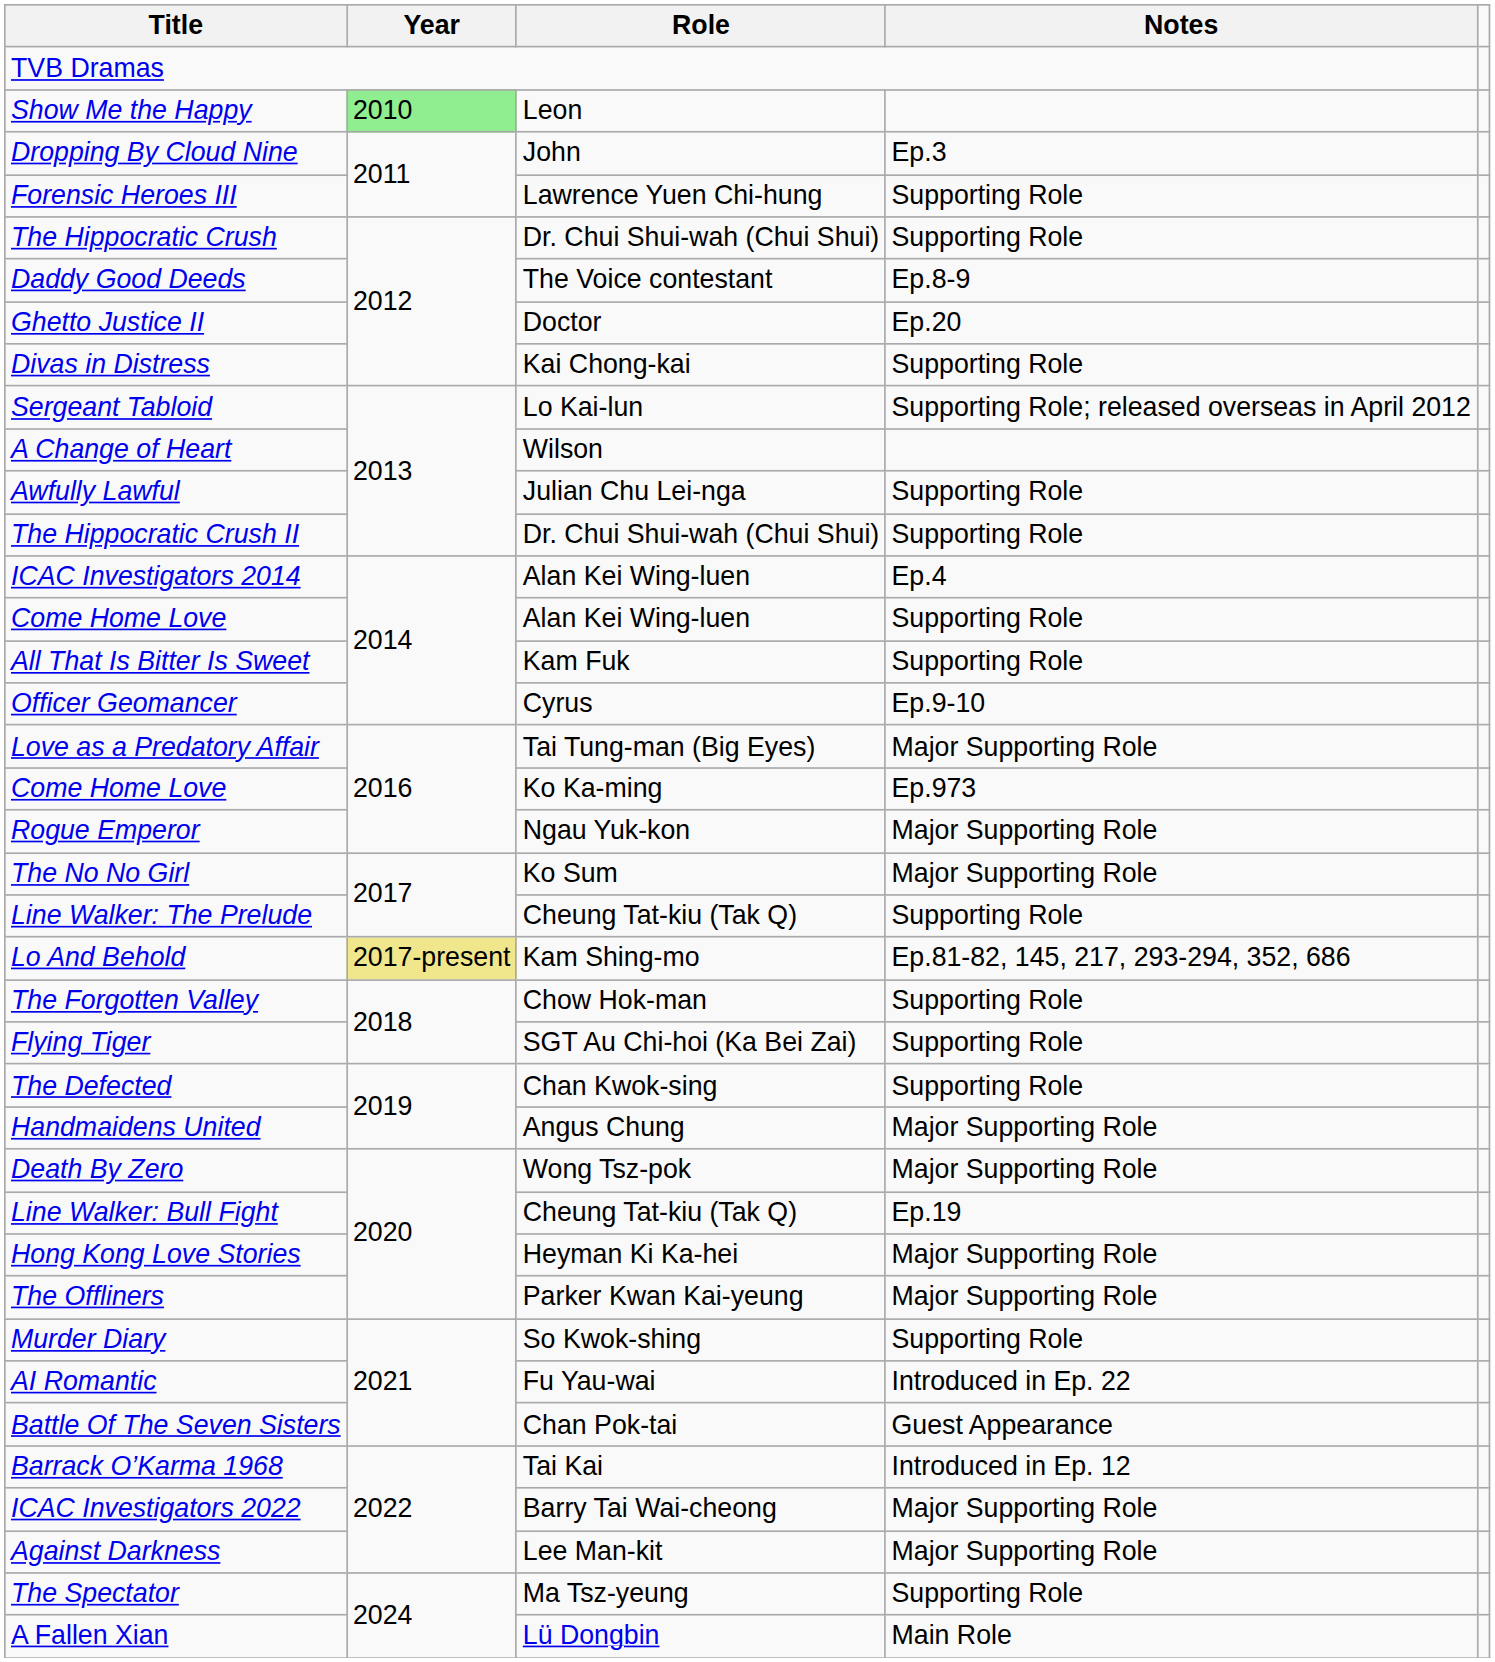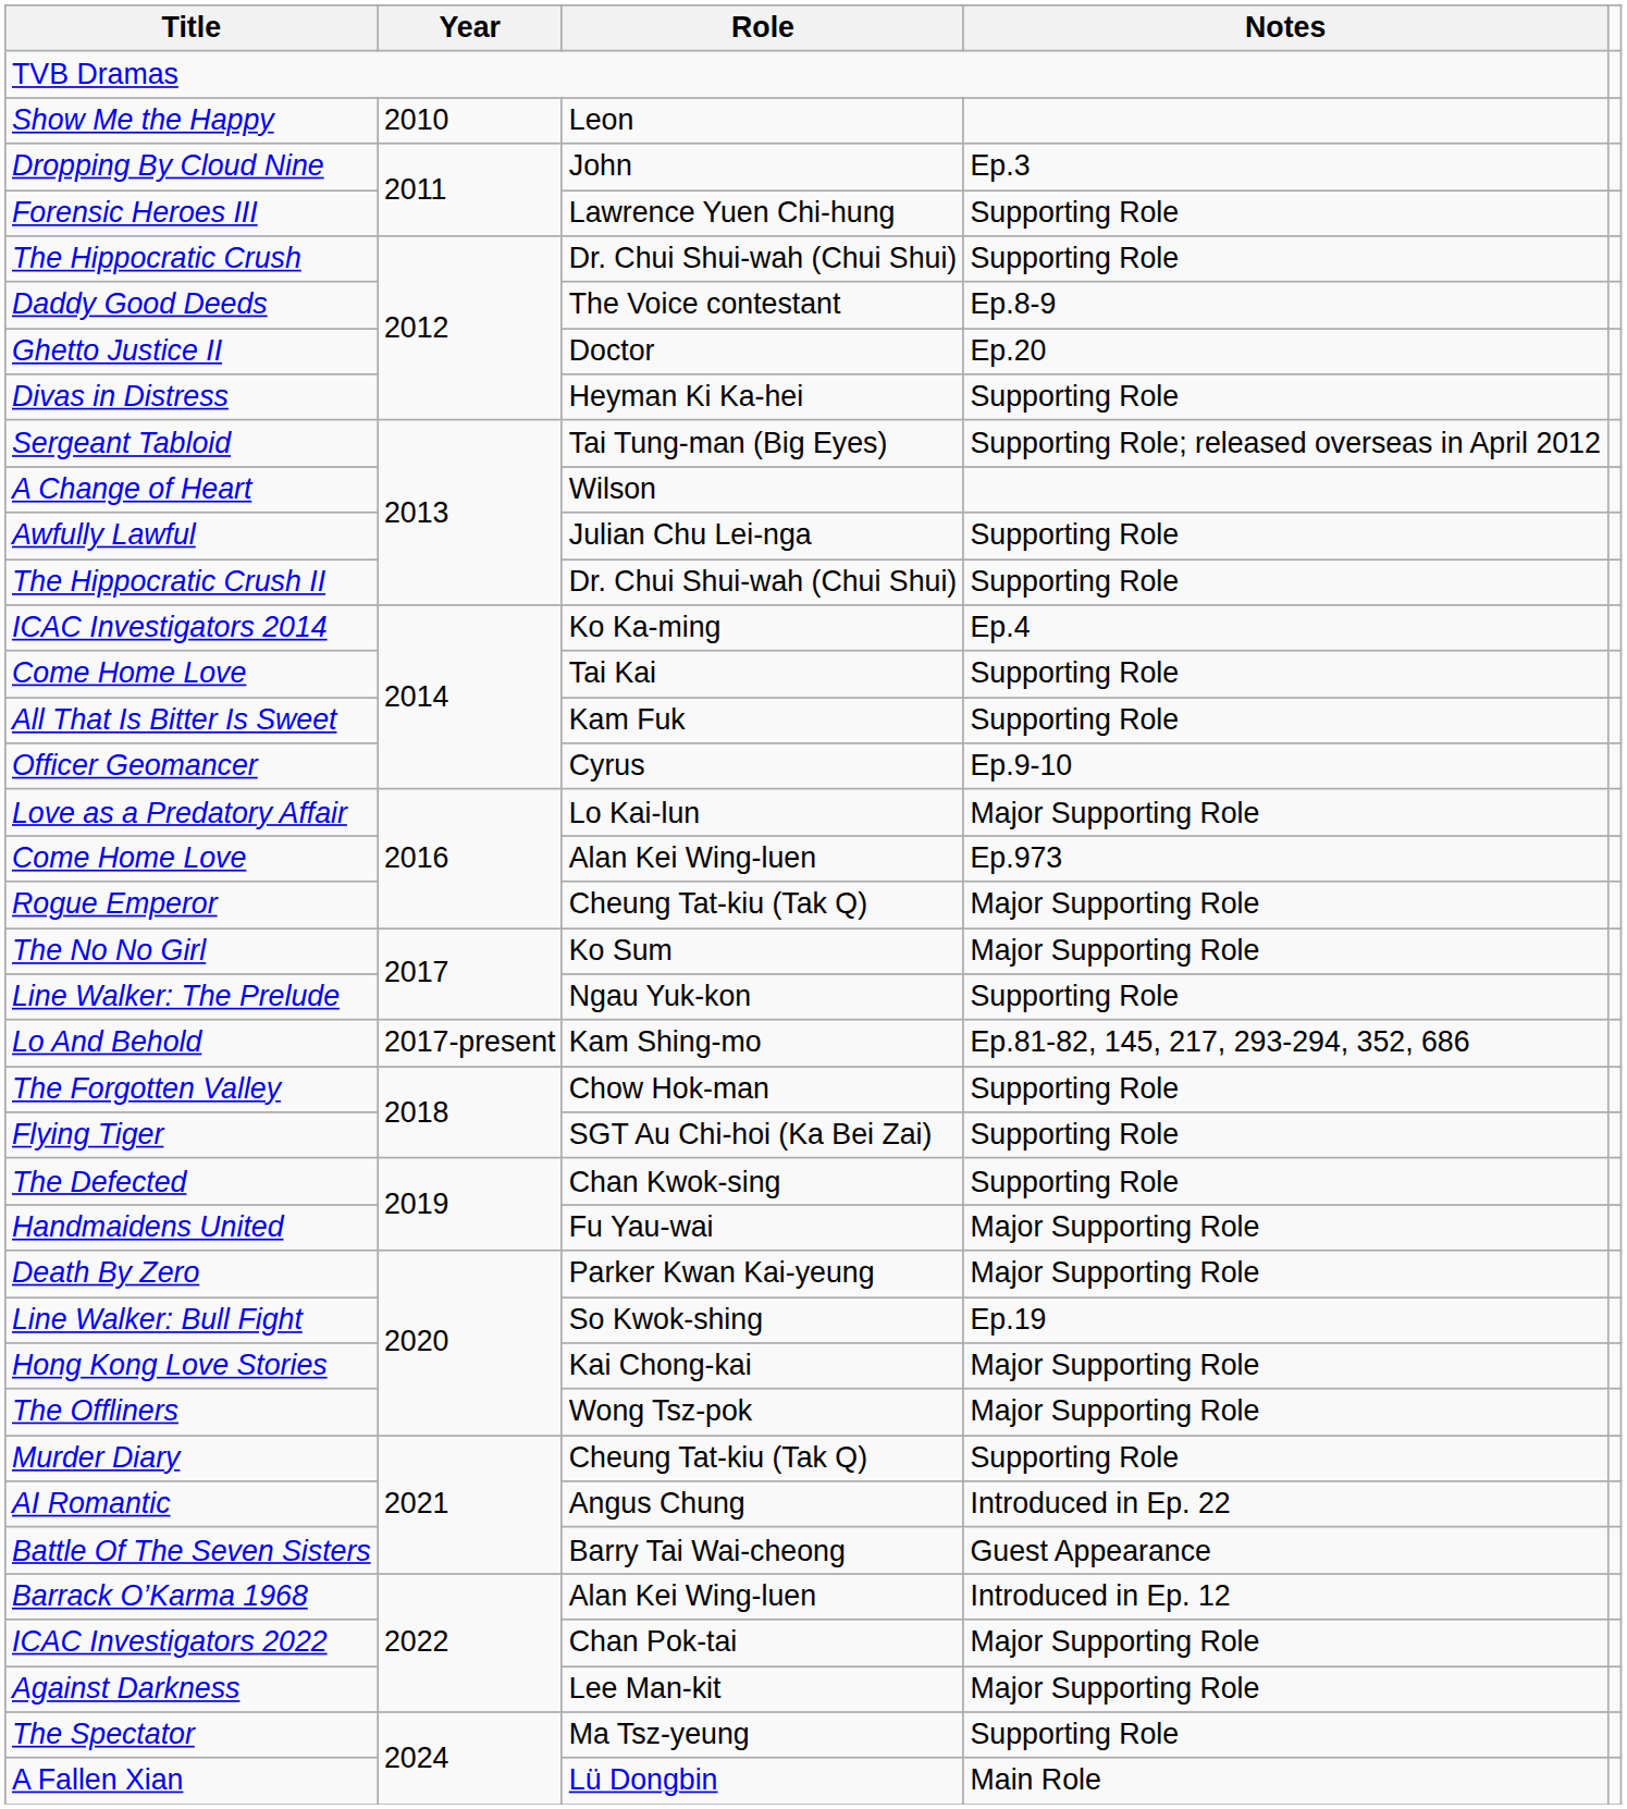Show Me the Happy | Year: lightgreen background -> no background
Divas in Distress | Role: Kai Chong-kai -> Heyman Ki Ka-hei
Sergeant Tabloid | Role: Lo Kai-lun -> Tai Tung-man (Big Eyes)
ICAC Investigators 2014 | Role: Alan Kei Wing-luen -> Ko Ka-ming
Come Home Love / Supporting Role | Role: Alan Kei Wing-luen -> Tai Kai
Love as a Predatory Affair | Role: Tai Tung-man (Big Eyes) -> Lo Kai-lun
Come Home Love / Ep.973 | Role: Ko Ka-ming -> Alan Kei Wing-luen
Rogue Emperor | Role: Ngau Yuk-kon -> Cheung Tat-kiu (Tak Q)
Line Walker: The Prelude | Role: Cheung Tat-kiu (Tak Q) -> Ngau Yuk-kon
Lo And Behold | Year: khaki background -> no background
Handmaidens United | Role: Angus Chung -> Fu Yau-wai
Death By Zero | Role: Wong Tsz-pok -> Parker Kwan Kai-yeung
Line Walker: Bull Fight | Role: Cheung Tat-kiu (Tak Q) -> So Kwok-shing
Hong Kong Love Stories | Role: Heyman Ki Ka-hei -> Kai Chong-kai
The Offliners | Role: Parker Kwan Kai-yeung -> Wong Tsz-pok
Murder Diary | Role: So Kwok-shing -> Cheung Tat-kiu (Tak Q)
AI Romantic | Role: Fu Yau-wai -> Angus Chung
Battle Of The Seven Sisters | Role: Chan Pok-tai -> Barry Tai Wai-cheong
Barrack O’Karma 1968 | Role: Tai Kai -> Alan Kei Wing-luen
ICAC Investigators 2022 | Role: Barry Tai Wai-cheong -> Chan Pok-tai
